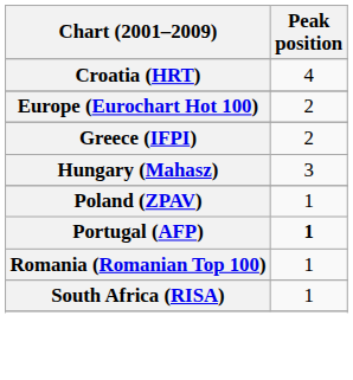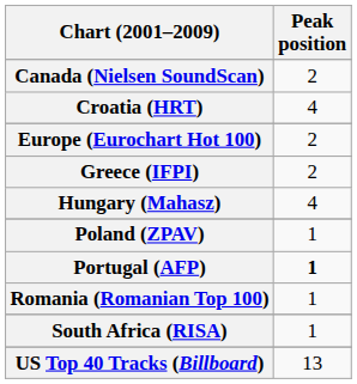+ row: Canada (Nielsen SoundScan) | 2
Hungary (Mahasz) | Peak position: 3 -> 4
+ row: US Top 40 Tracks (Billboard) | 13
